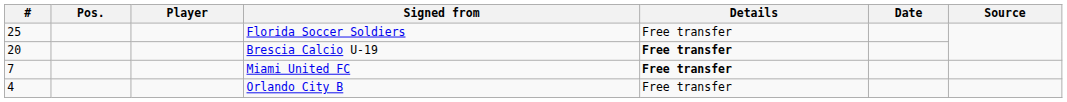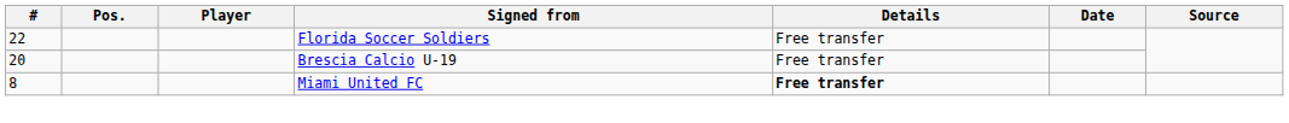Florida Soccer Soldiers | #: 25 -> 22
Brescia Calcio U-19 | Details: bold -> normal
Miami United FC | #: 7 -> 8
- row: 4 | Orlando City B | Free transfer
